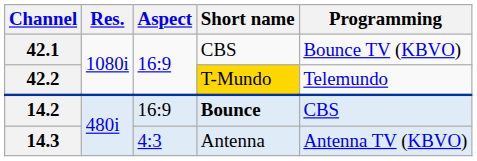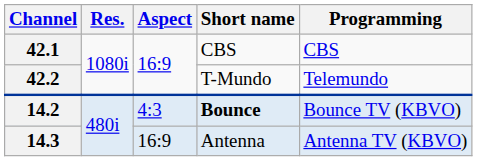42.1 | Programming: Bounce TV (KBVO) -> CBS
42.2 | Short name: gold background -> no background
14.2 | Aspect: 16:9 -> 4:3
14.2 | Programming: CBS -> Bounce TV (KBVO)
14.3 | Aspect: 4:3 -> 16:9
